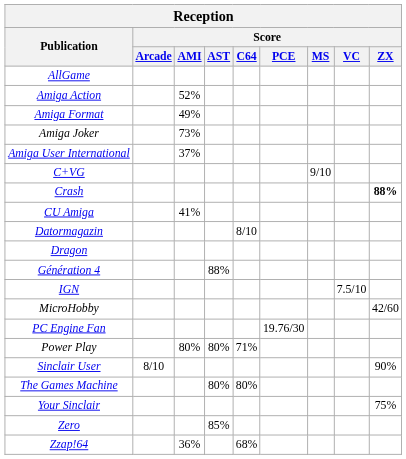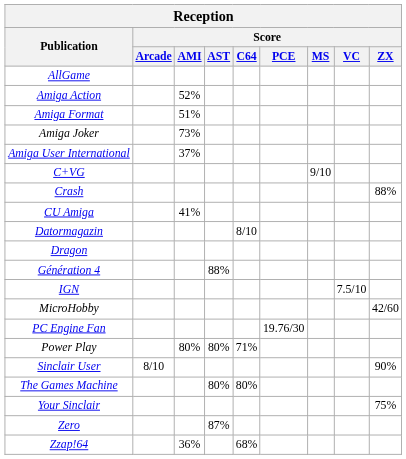Amiga Format | Score / AMI: 49% -> 51%
Crash | Score / ZX: bold -> normal
Zero | Score / AST: 85% -> 87%
